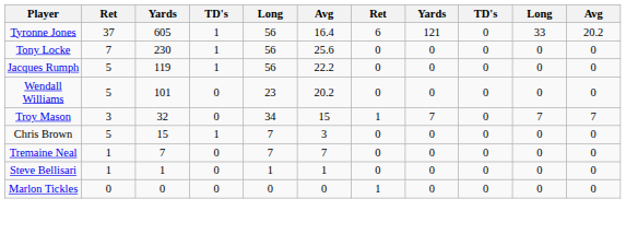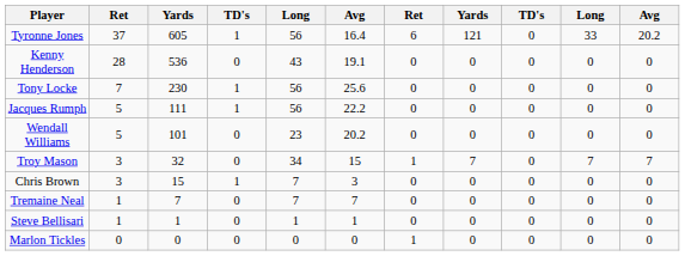+ row: Kenny Henderson | 28 | 536 | 0 | 43 | 19.1 | 0 | 0 | 0 | 0 | 0
Jacques Rumph | column 3: 119 -> 111
Chris Brown | column 2: 5 -> 3
